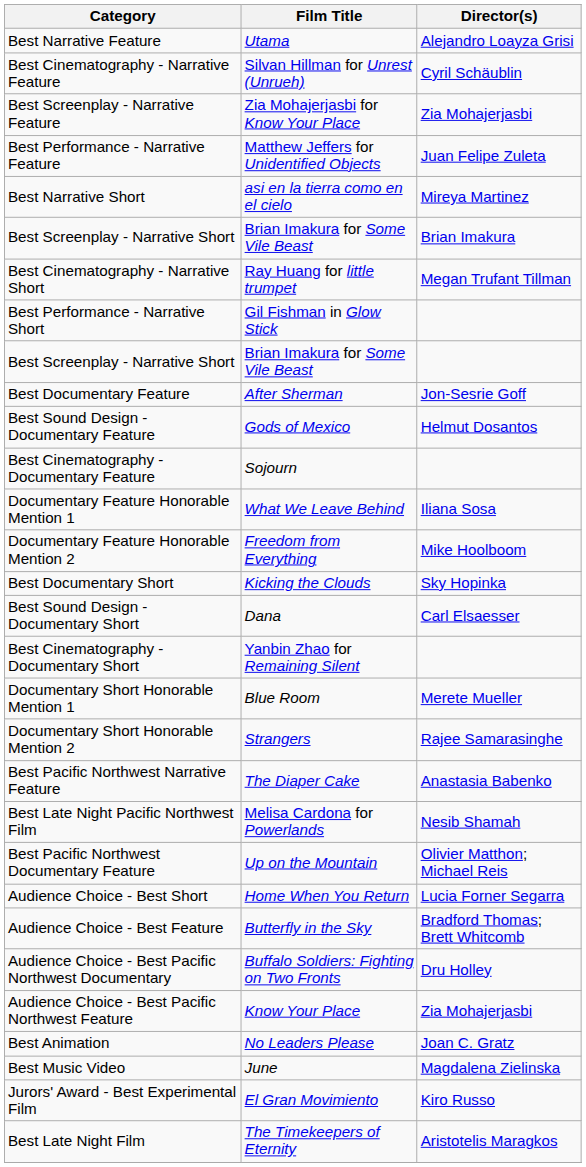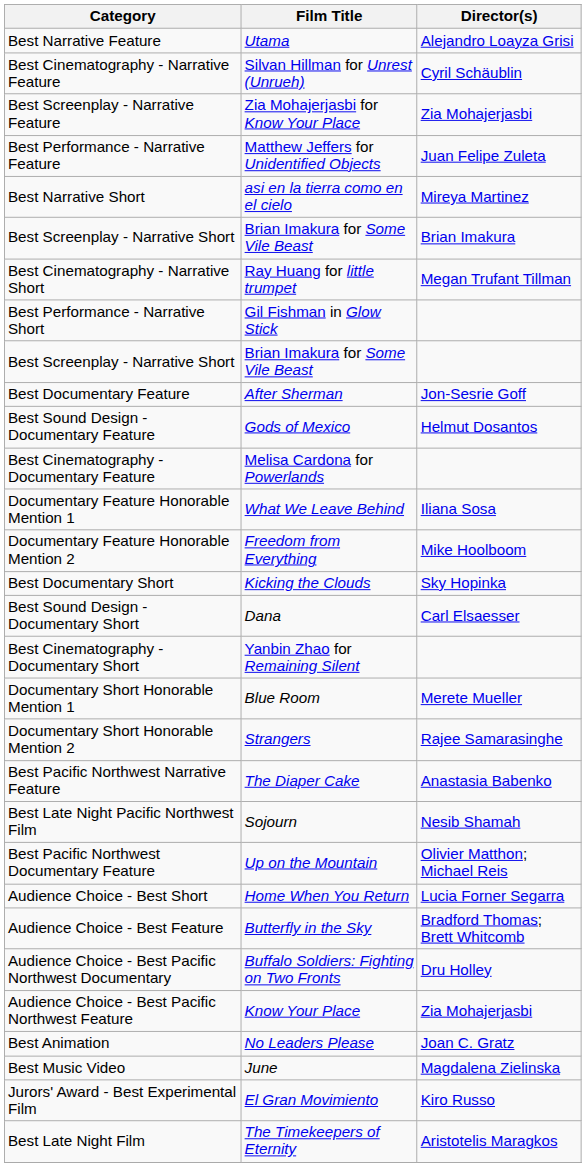Best Cinematography - Documentary Feature | Film Title: Sojourn -> Melisa Cardona for Powerlands
Best Late Night Pacific Northwest Film | Film Title: Melisa Cardona for Powerlands -> Sojourn
